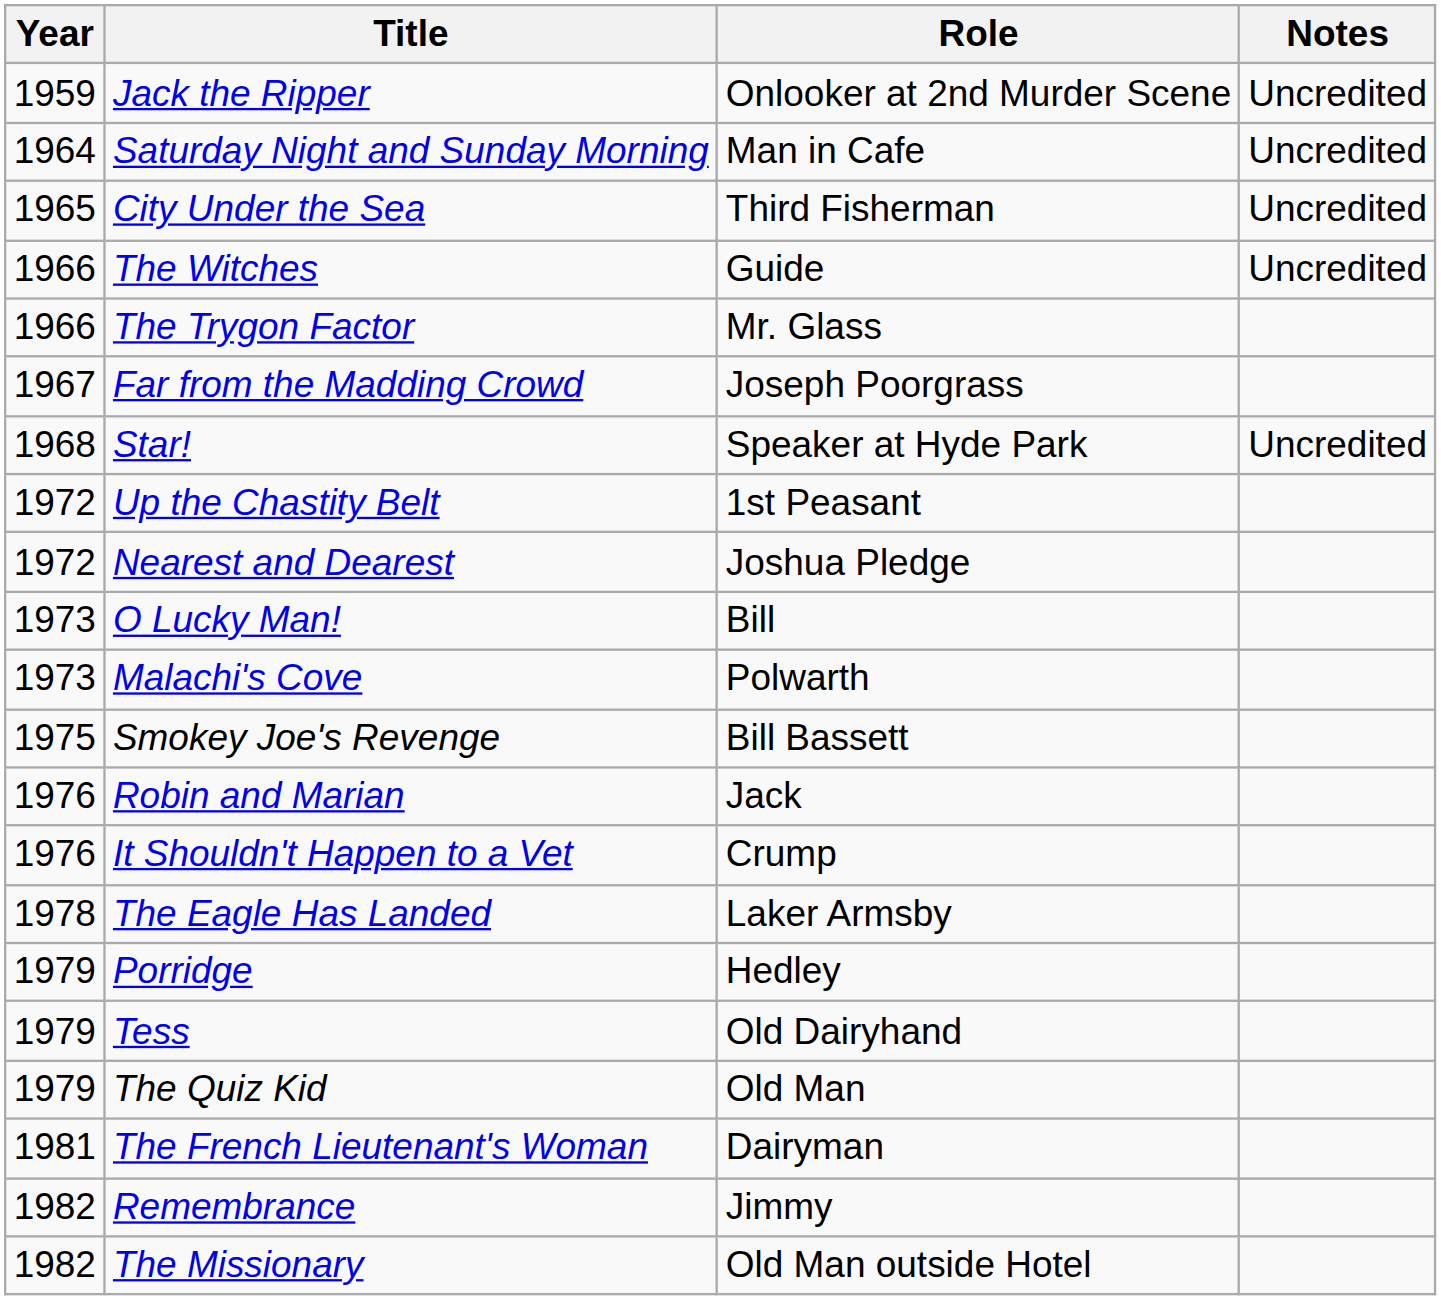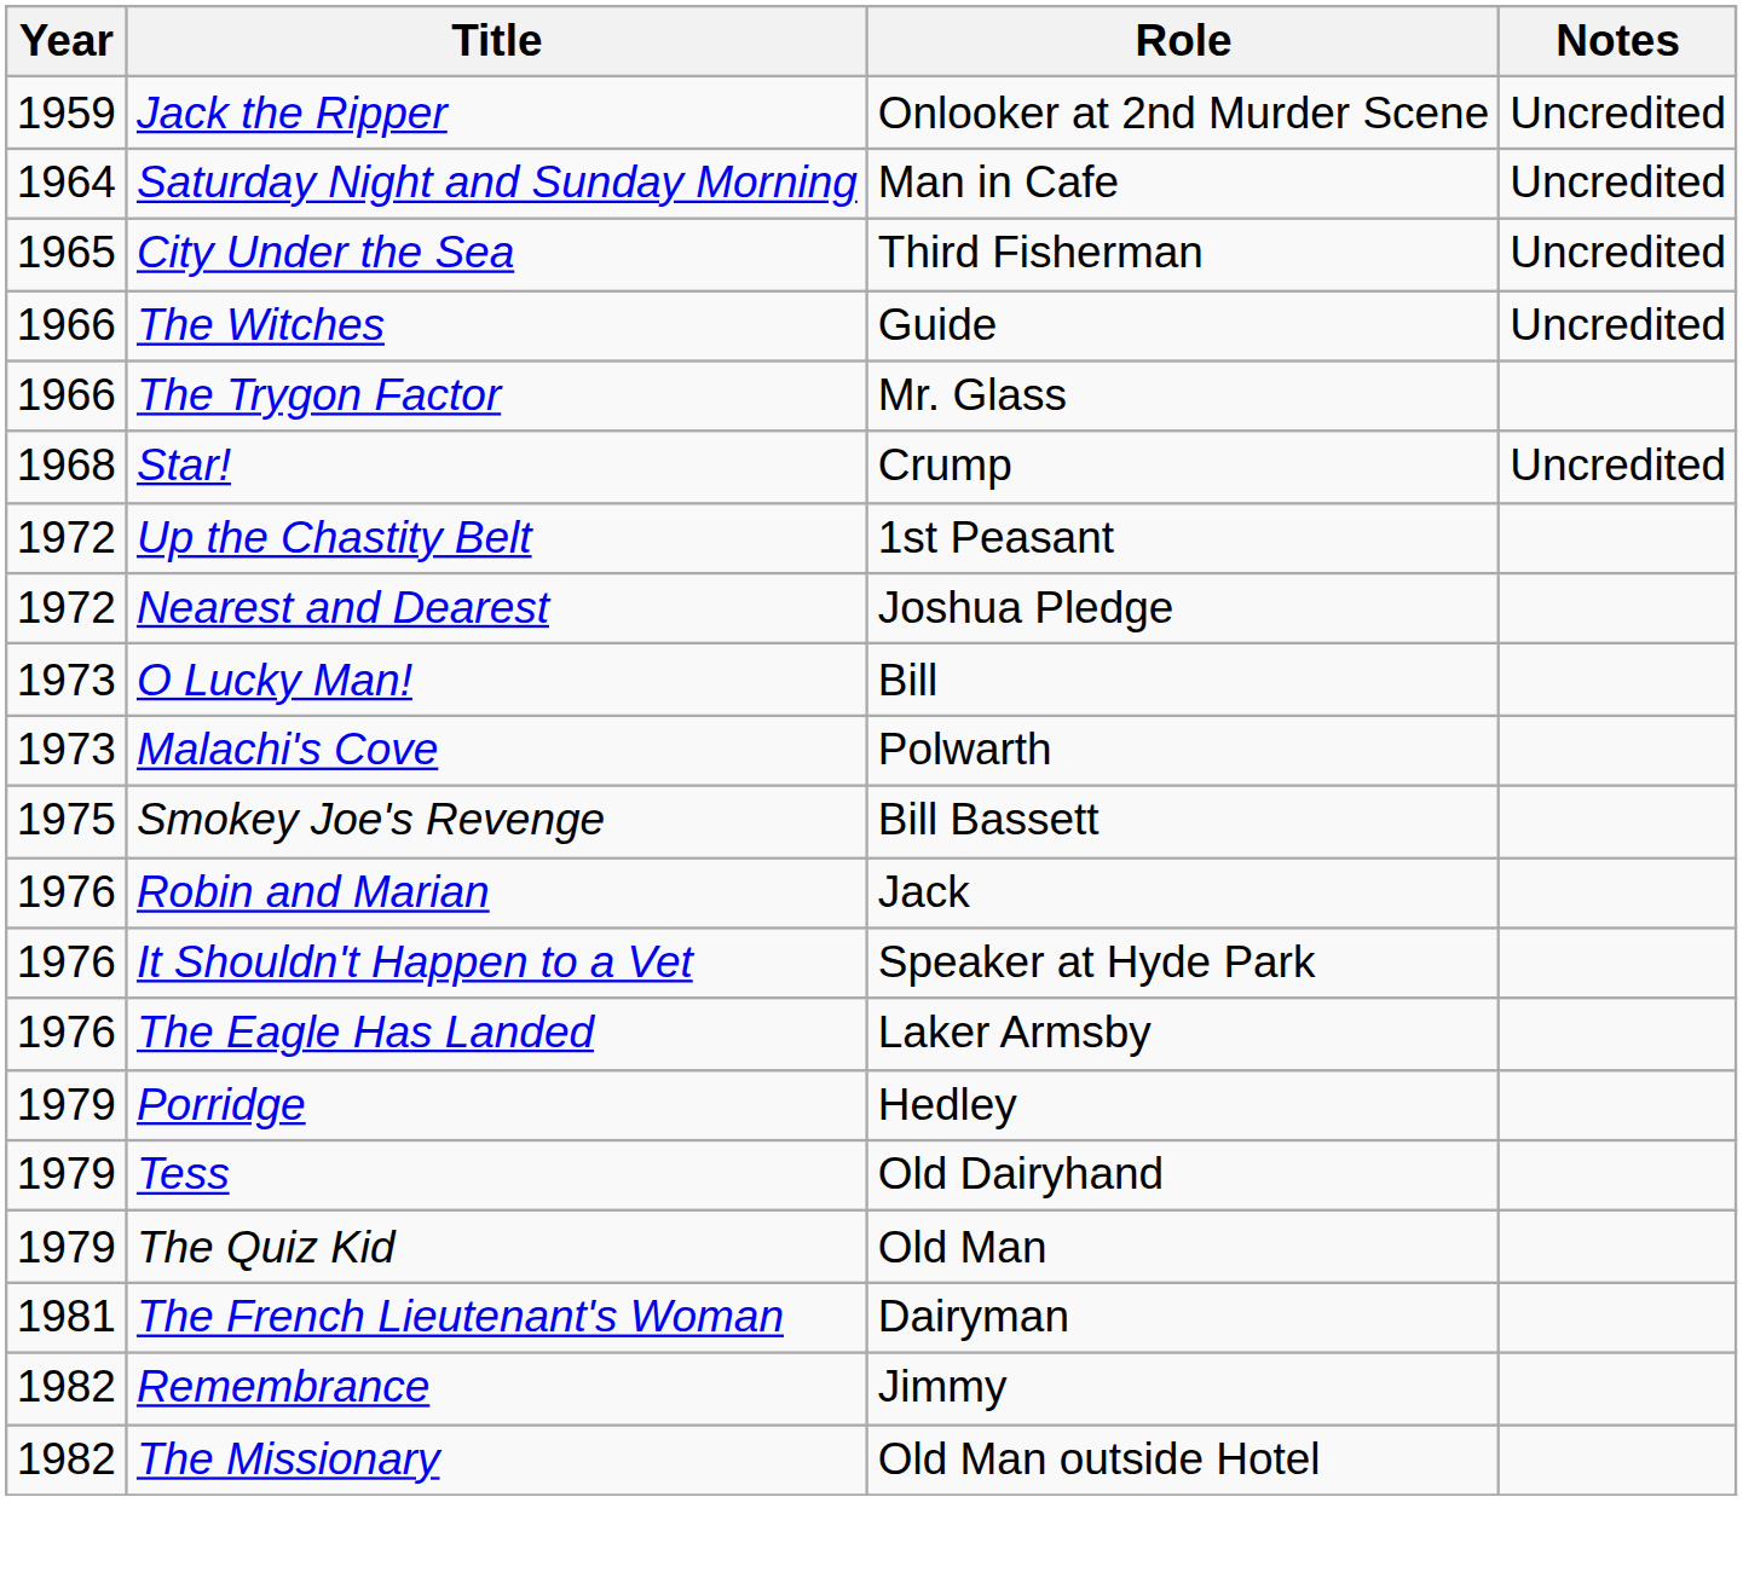- row: 1967 | Far from the Madding Crowd | Joseph Poorgrass
Star! | Role: Speaker at Hyde Park -> Crump
It Shouldn't Happen to a Vet | Role: Crump -> Speaker at Hyde Park
The Eagle Has Landed | Year: 1978 -> 1976
